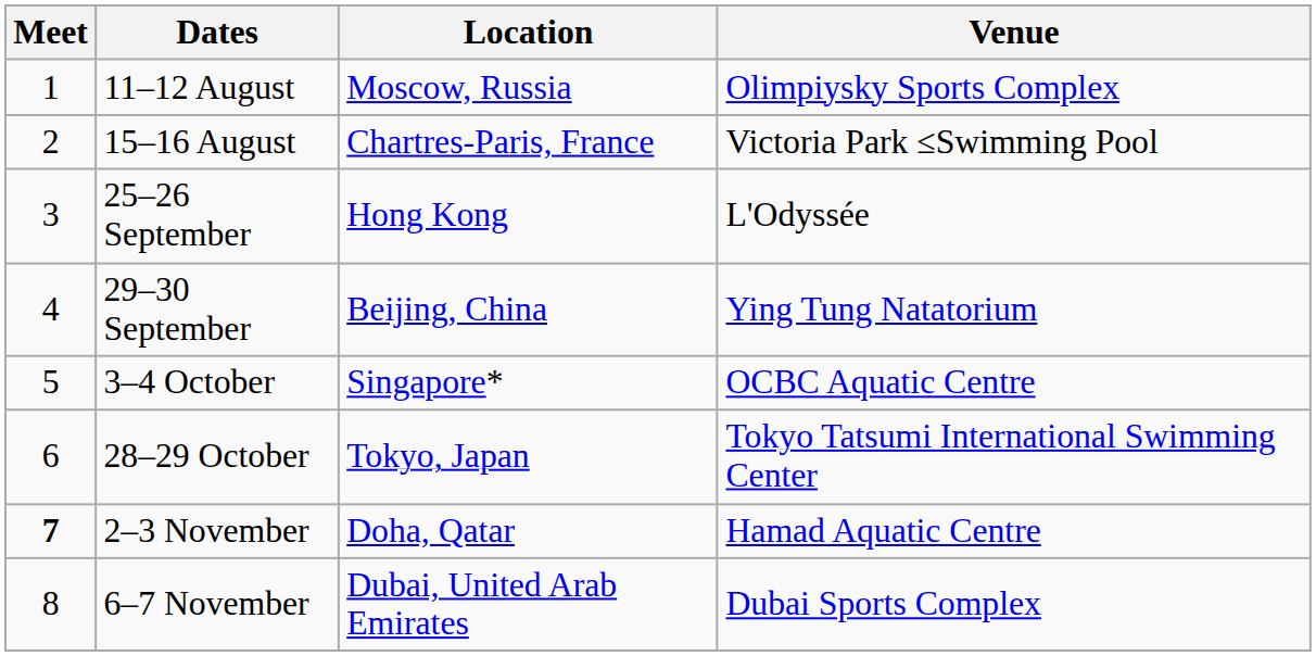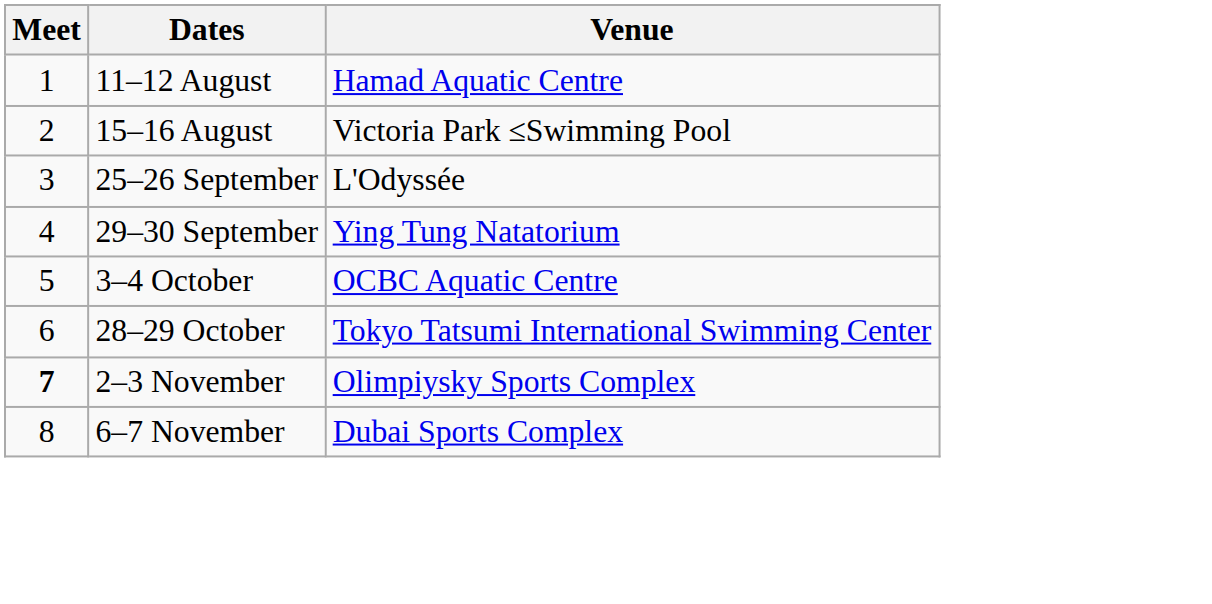- column: Location | Moscow, Russia | Chartres-Paris, France | Hong Kong | Beijing, China | Singapore* | Tokyo, Japan | Doha, Qatar | Dubai, United Arab Emirates
11–12 August | Venue: Olimpiysky Sports Complex -> Hamad Aquatic Centre
2–3 November | Venue: Hamad Aquatic Centre -> Olimpiysky Sports Complex
